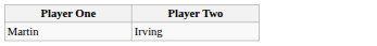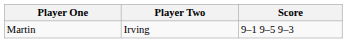+ column: Score | 9–1 9–5 9–3
